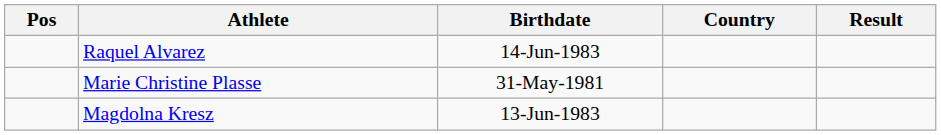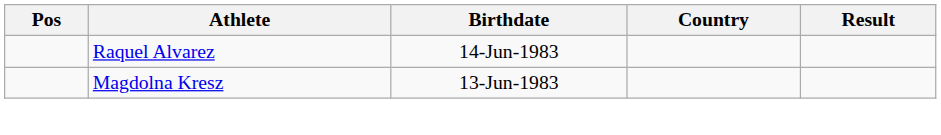- row: Marie Christine Plasse | 31-May-1981
